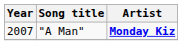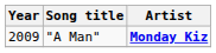"A Man" | Year: 2007 -> 2009
